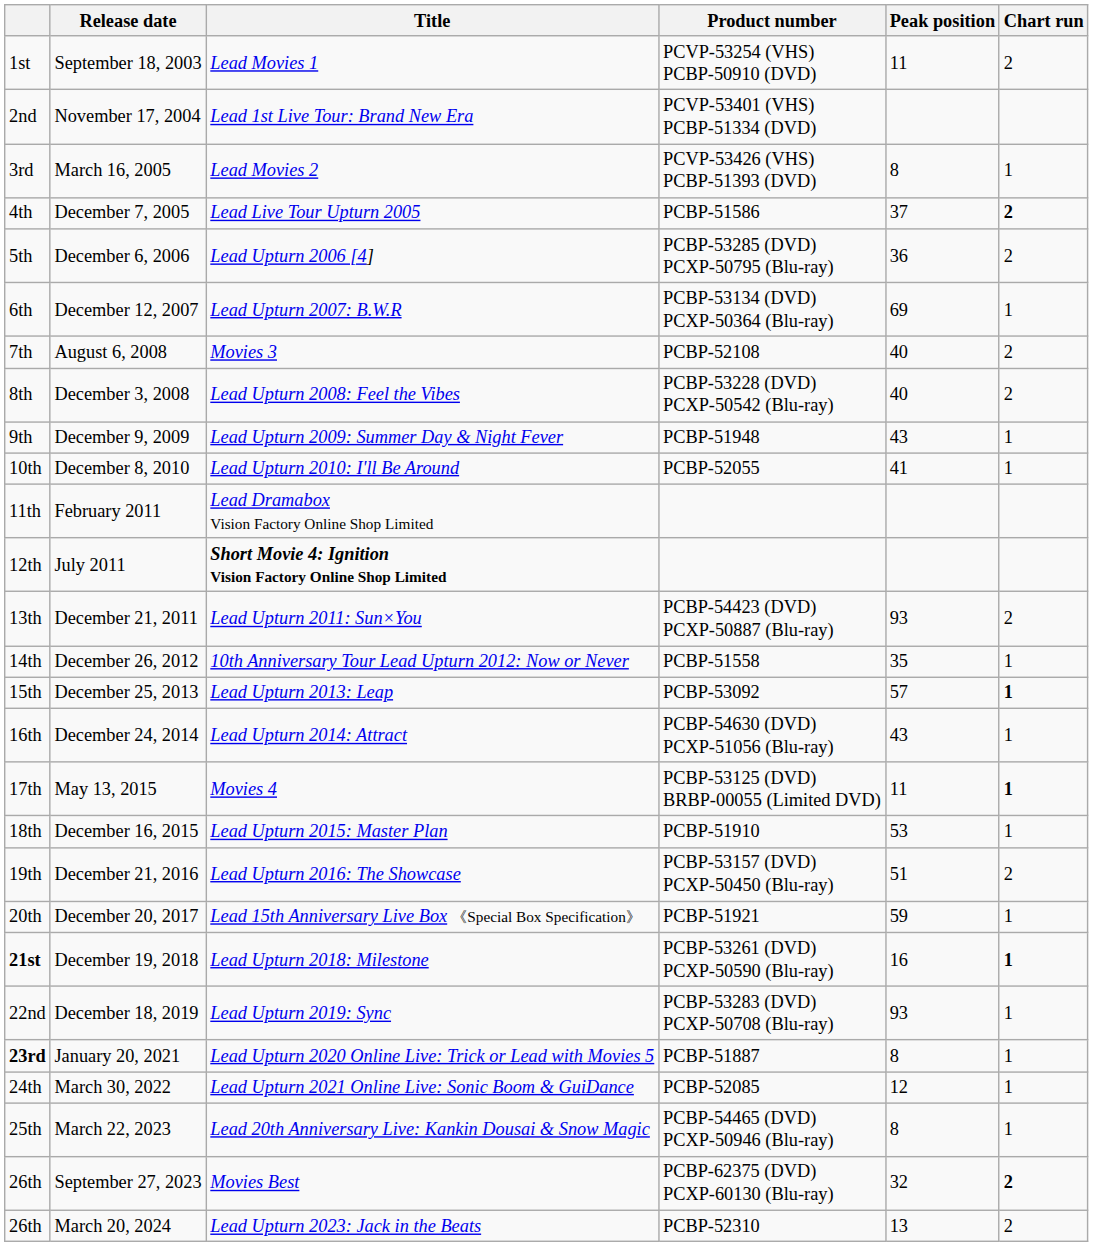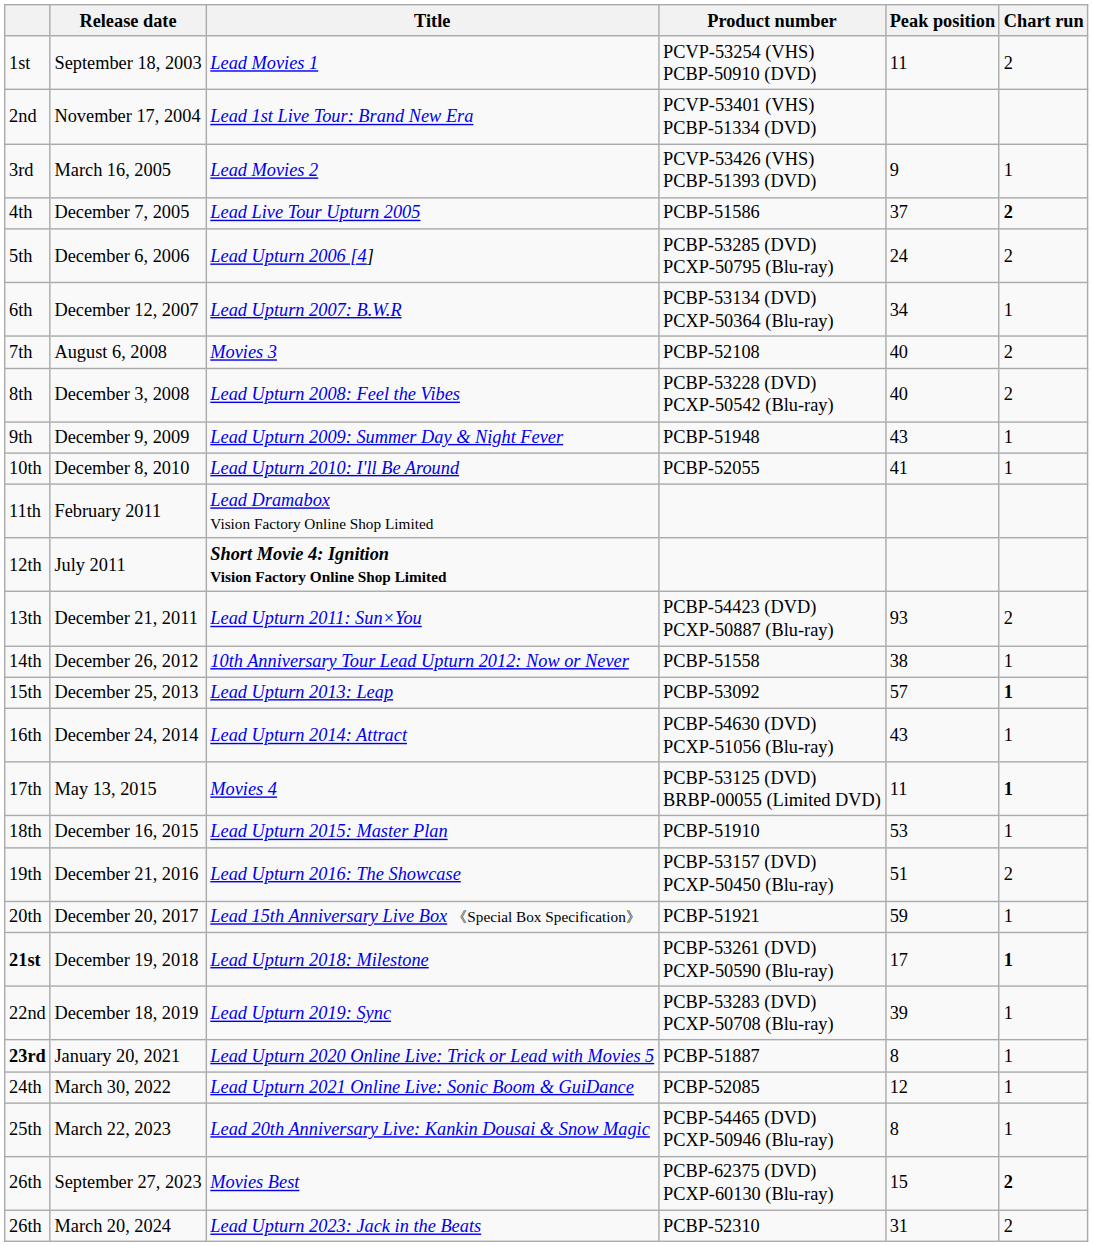March 16, 2005 | Peak position: 8 -> 9
December 6, 2006 | Peak position: 36 -> 24
December 12, 2007 | Peak position: 69 -> 34
December 26, 2012 | Peak position: 35 -> 38
December 19, 2018 | Peak position: 16 -> 17
December 18, 2019 | Peak position: 93 -> 39
September 27, 2023 | Peak position: 32 -> 15
March 20, 2024 | Peak position: 13 -> 31
